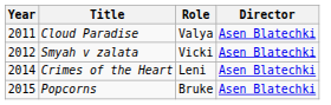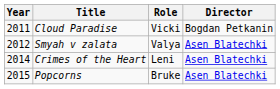Cloud Paradise | Role: Valya -> Vicki
Cloud Paradise | Director: Asen Blatechki -> Bogdan Petkanin
Smyah v zalata | Role: Vicki -> Valya
